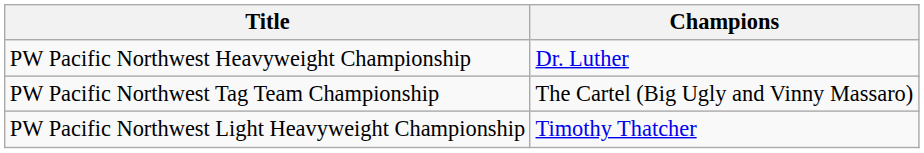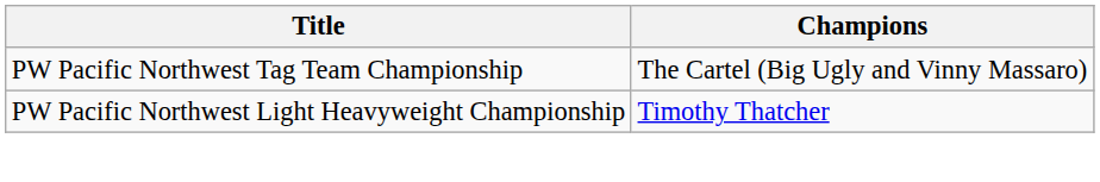- row: PW Pacific Northwest Heavyweight Championship | Dr. Luther
